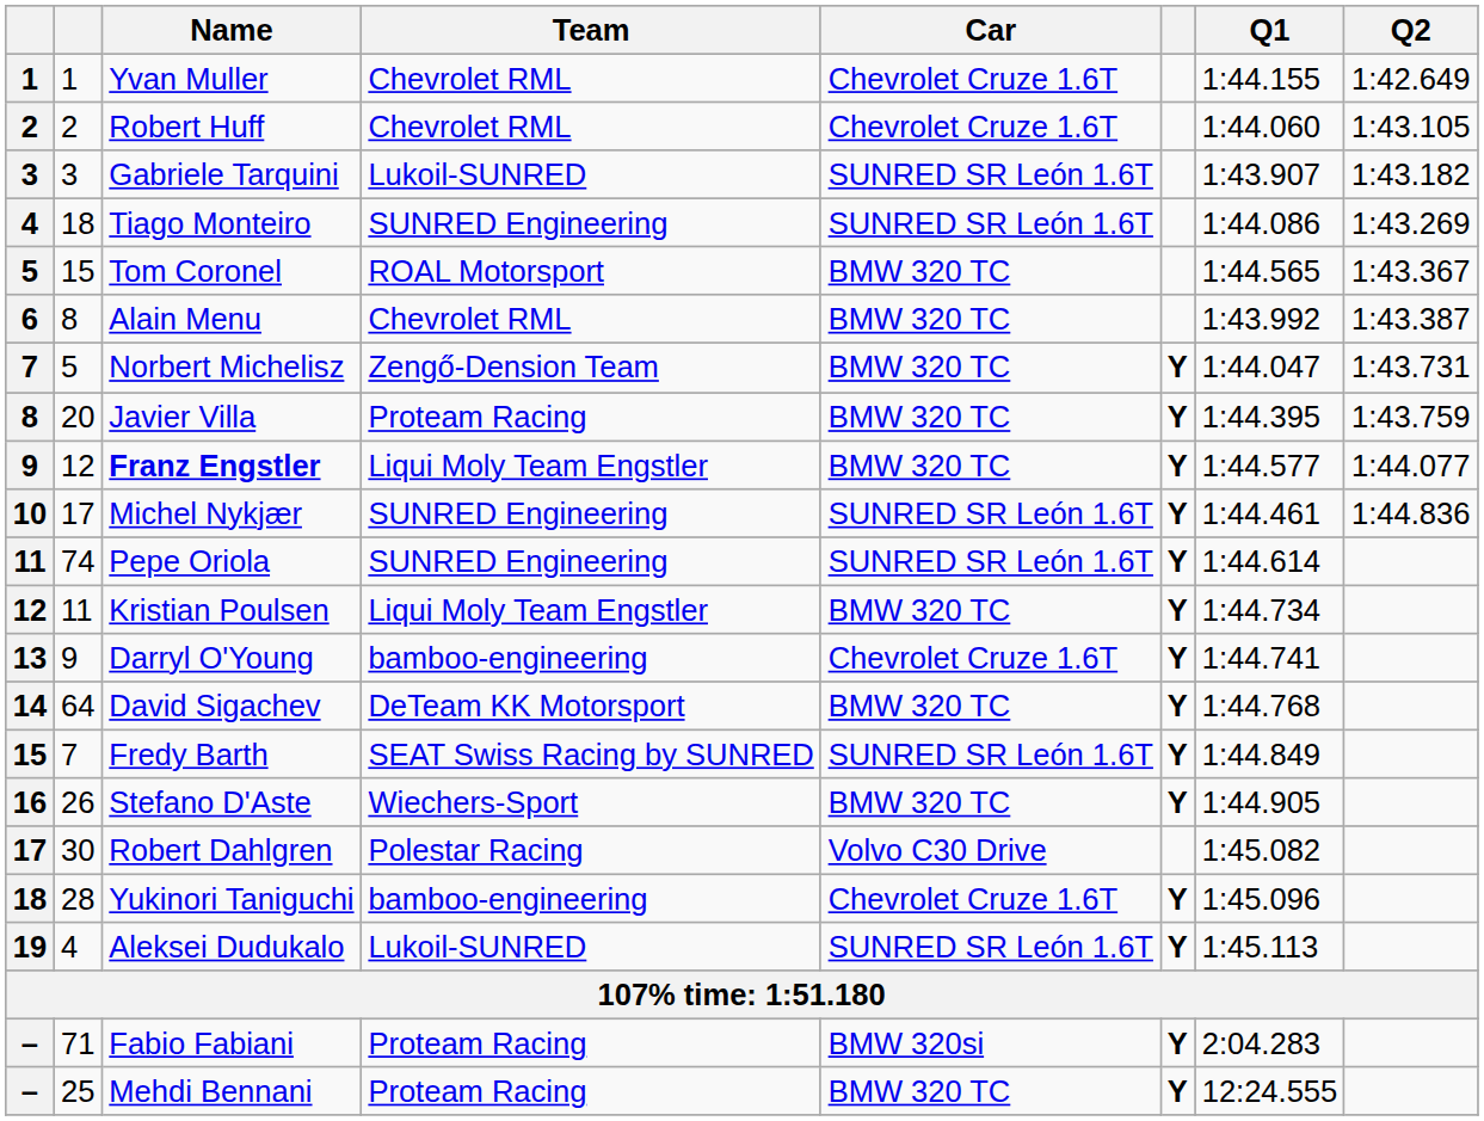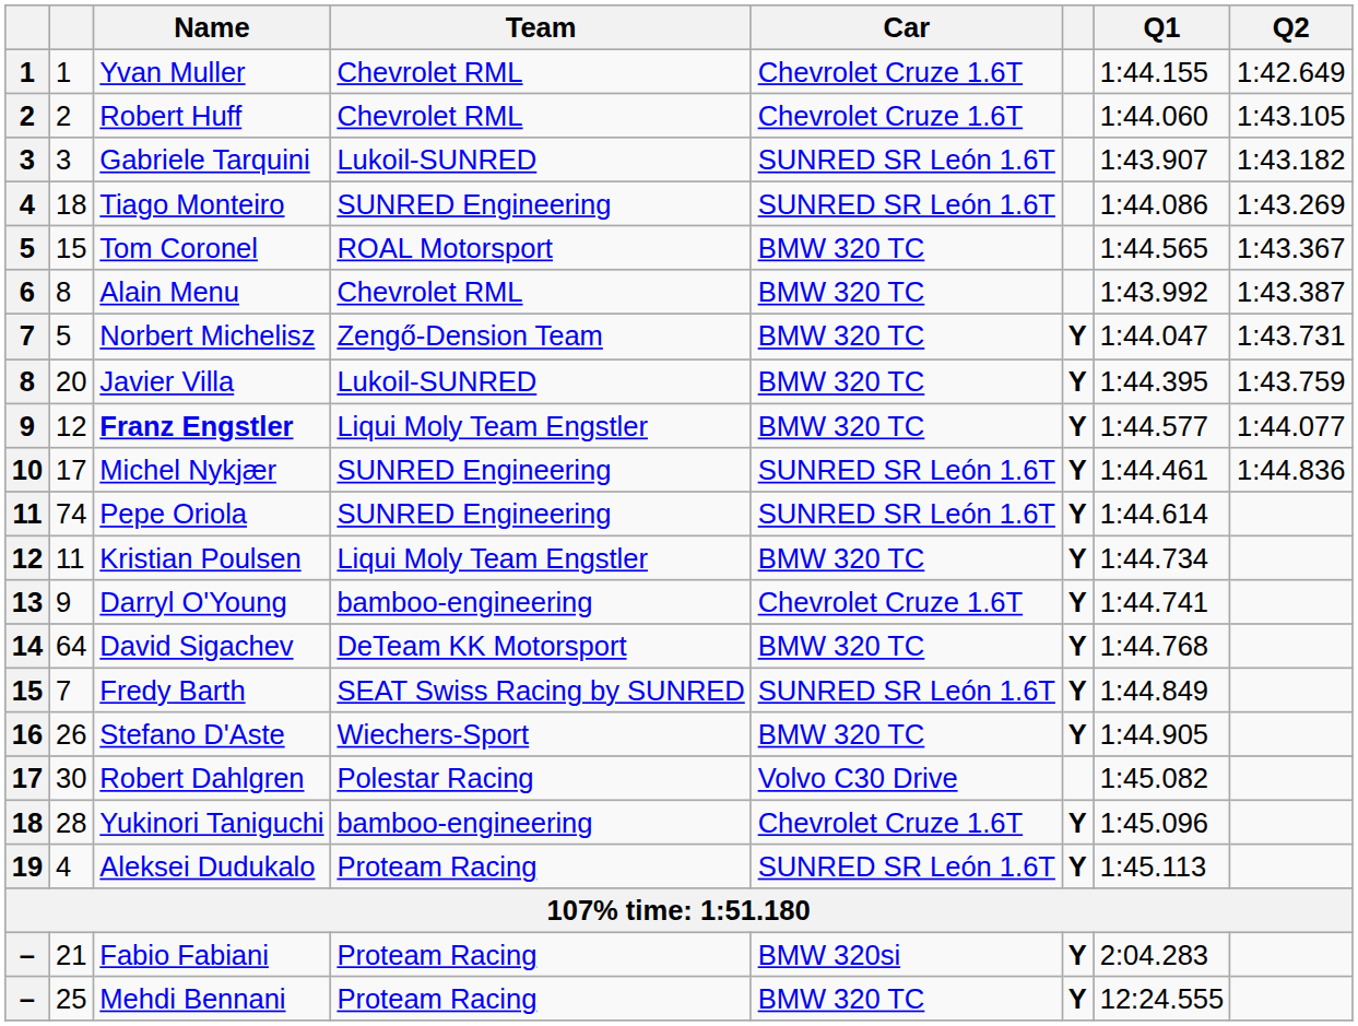Javier Villa | Team: Proteam Racing -> Lukoil-SUNRED
Aleksei Dudukalo | Team: Lukoil-SUNRED -> Proteam Racing
Fabio Fabiani | column 2: 71 -> 21
